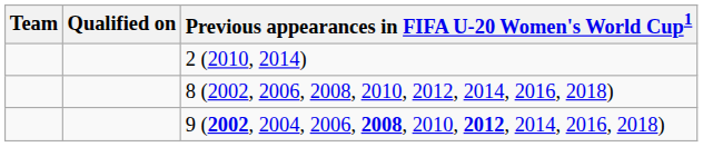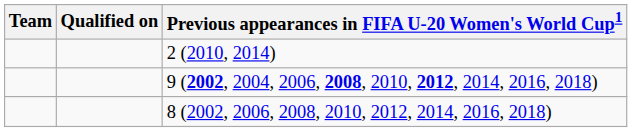rows swapped: 9 (2002, 2004, 2006, 2008, 2010, 2012, 2014, 2016, 2018) <-> 8 (2002, 2006, 2008, 2010, 2012, 2014, 2016, 2018)
